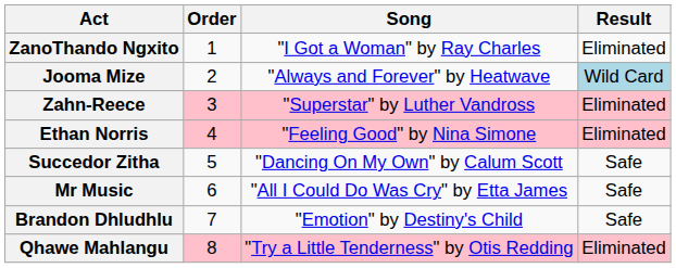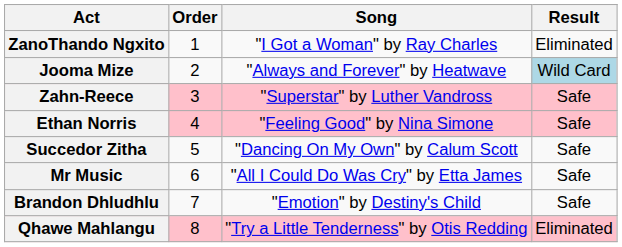Zahn-Reece | Result: Eliminated -> Safe
Ethan Norris | Result: Eliminated -> Safe
